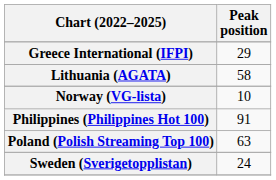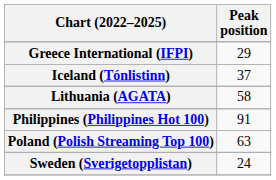+ row: Iceland (Tónlistinn) | 37
- row: Norway (VG-lista) | 10
